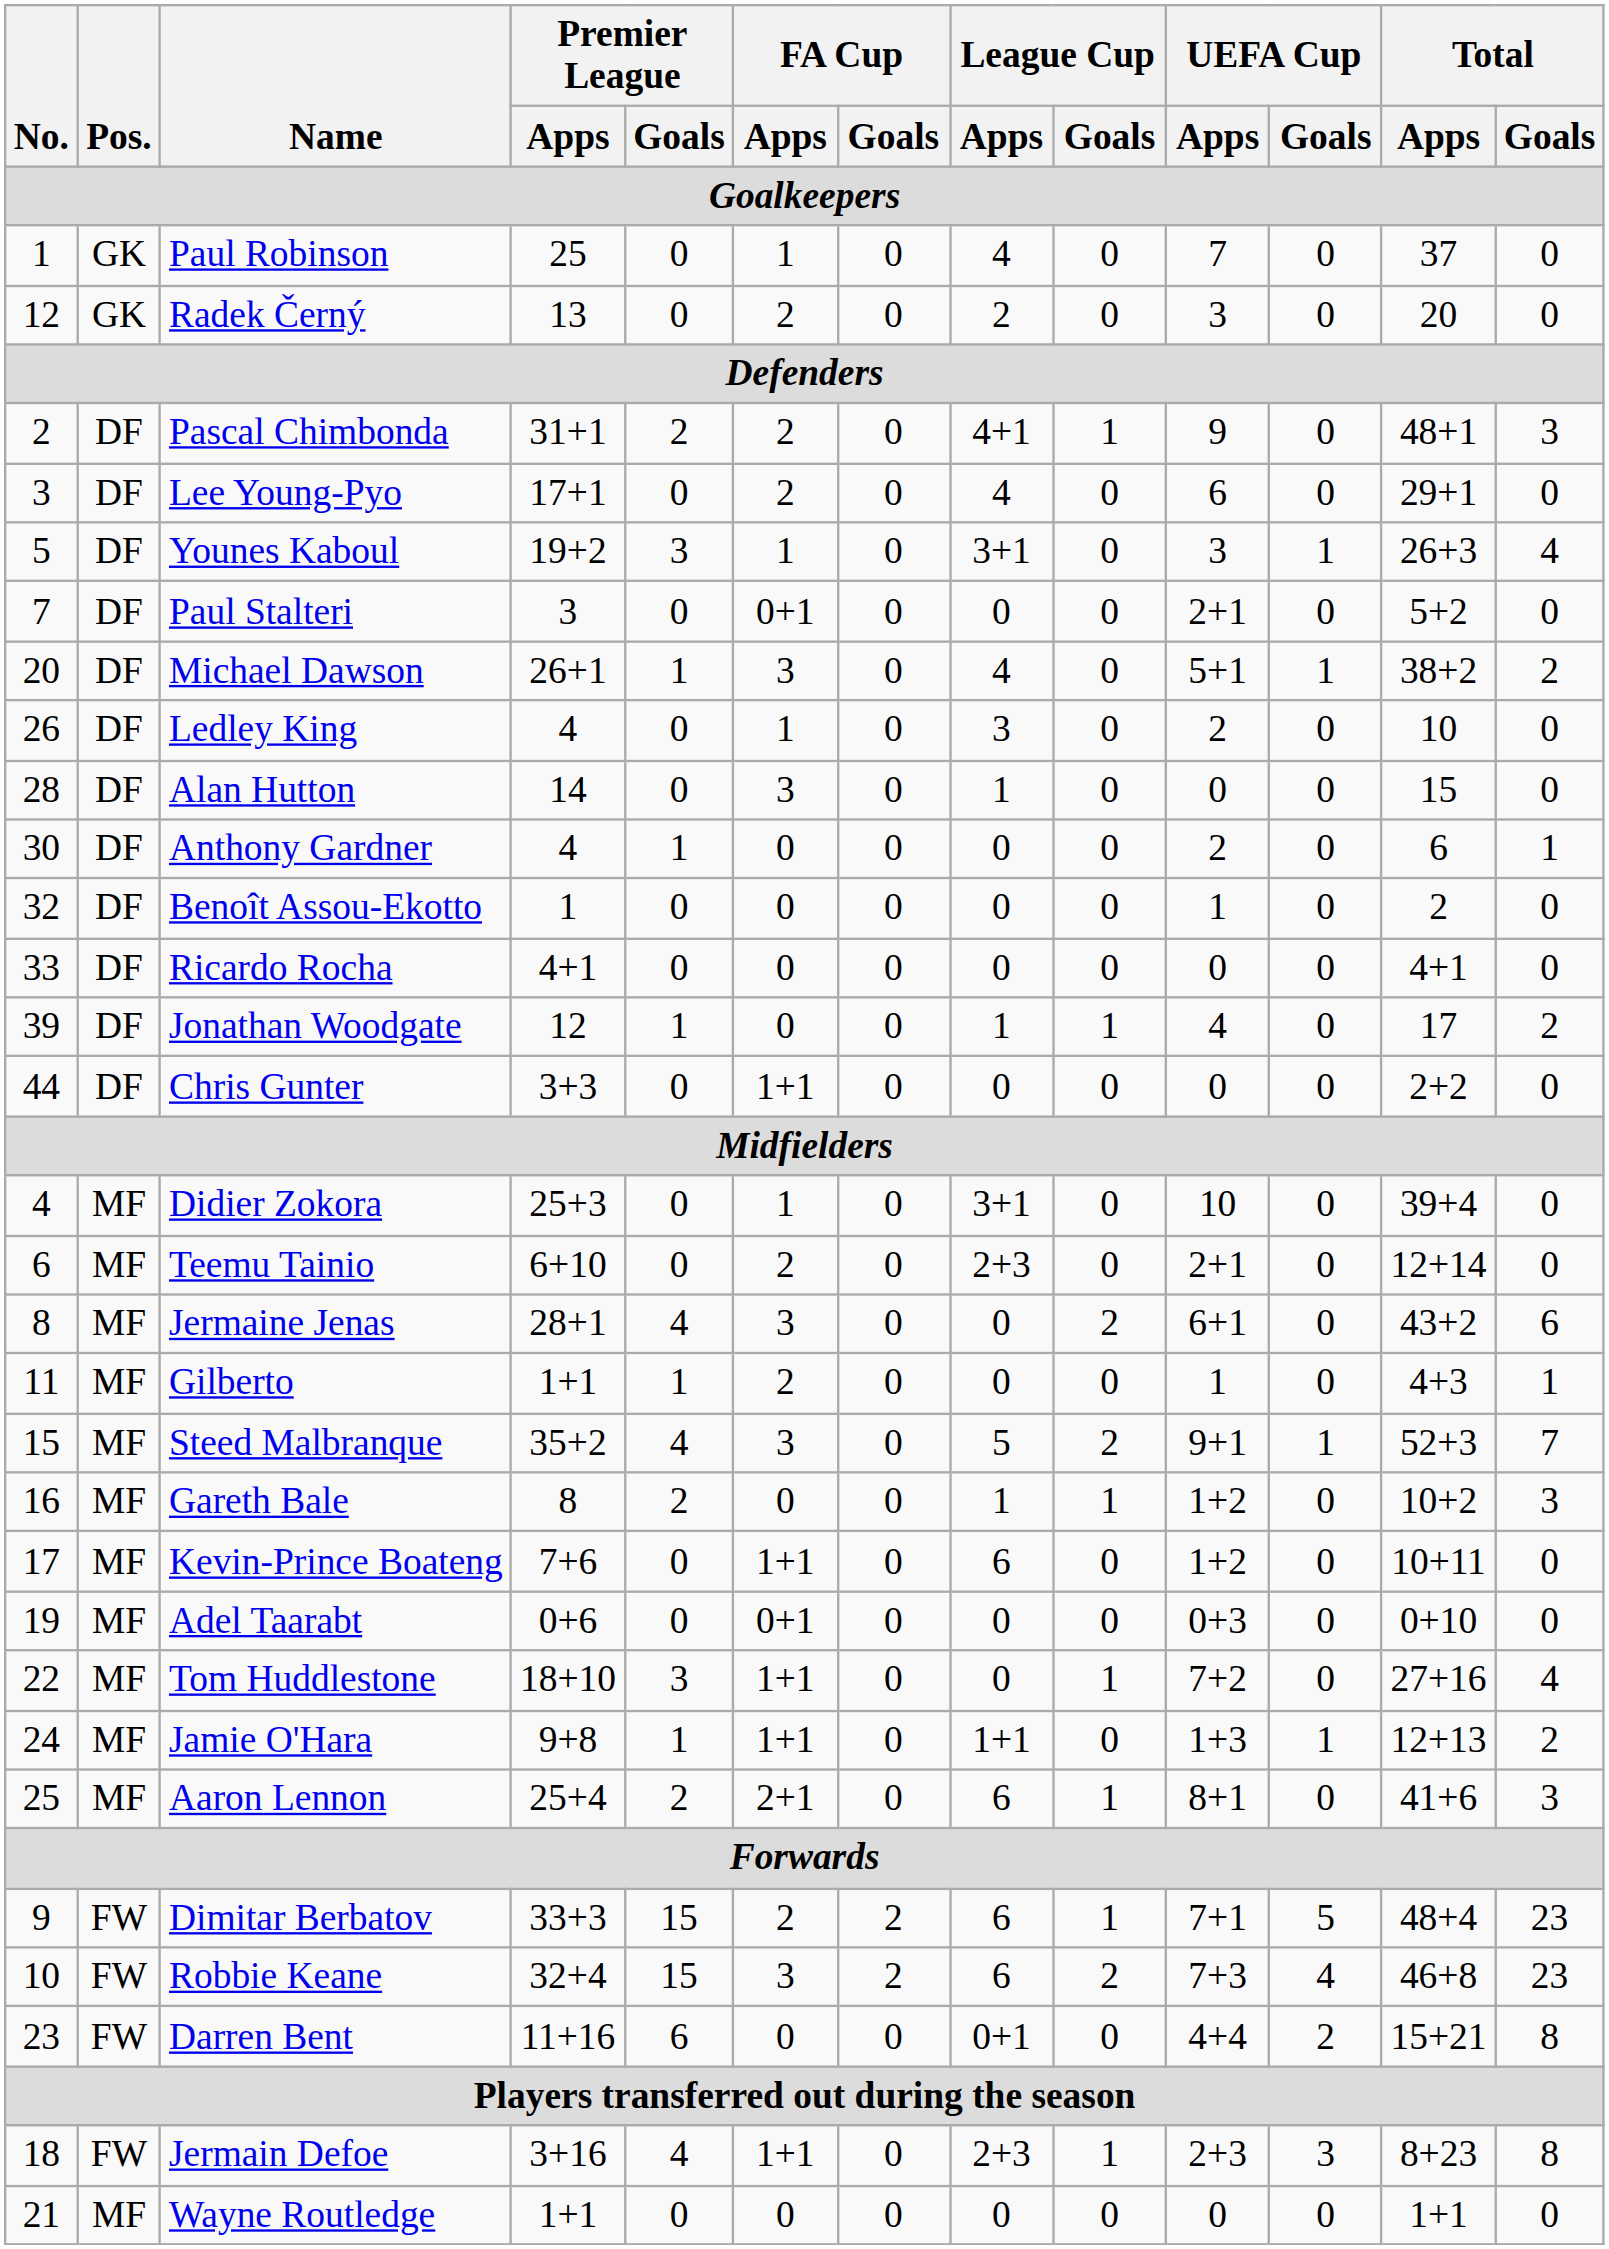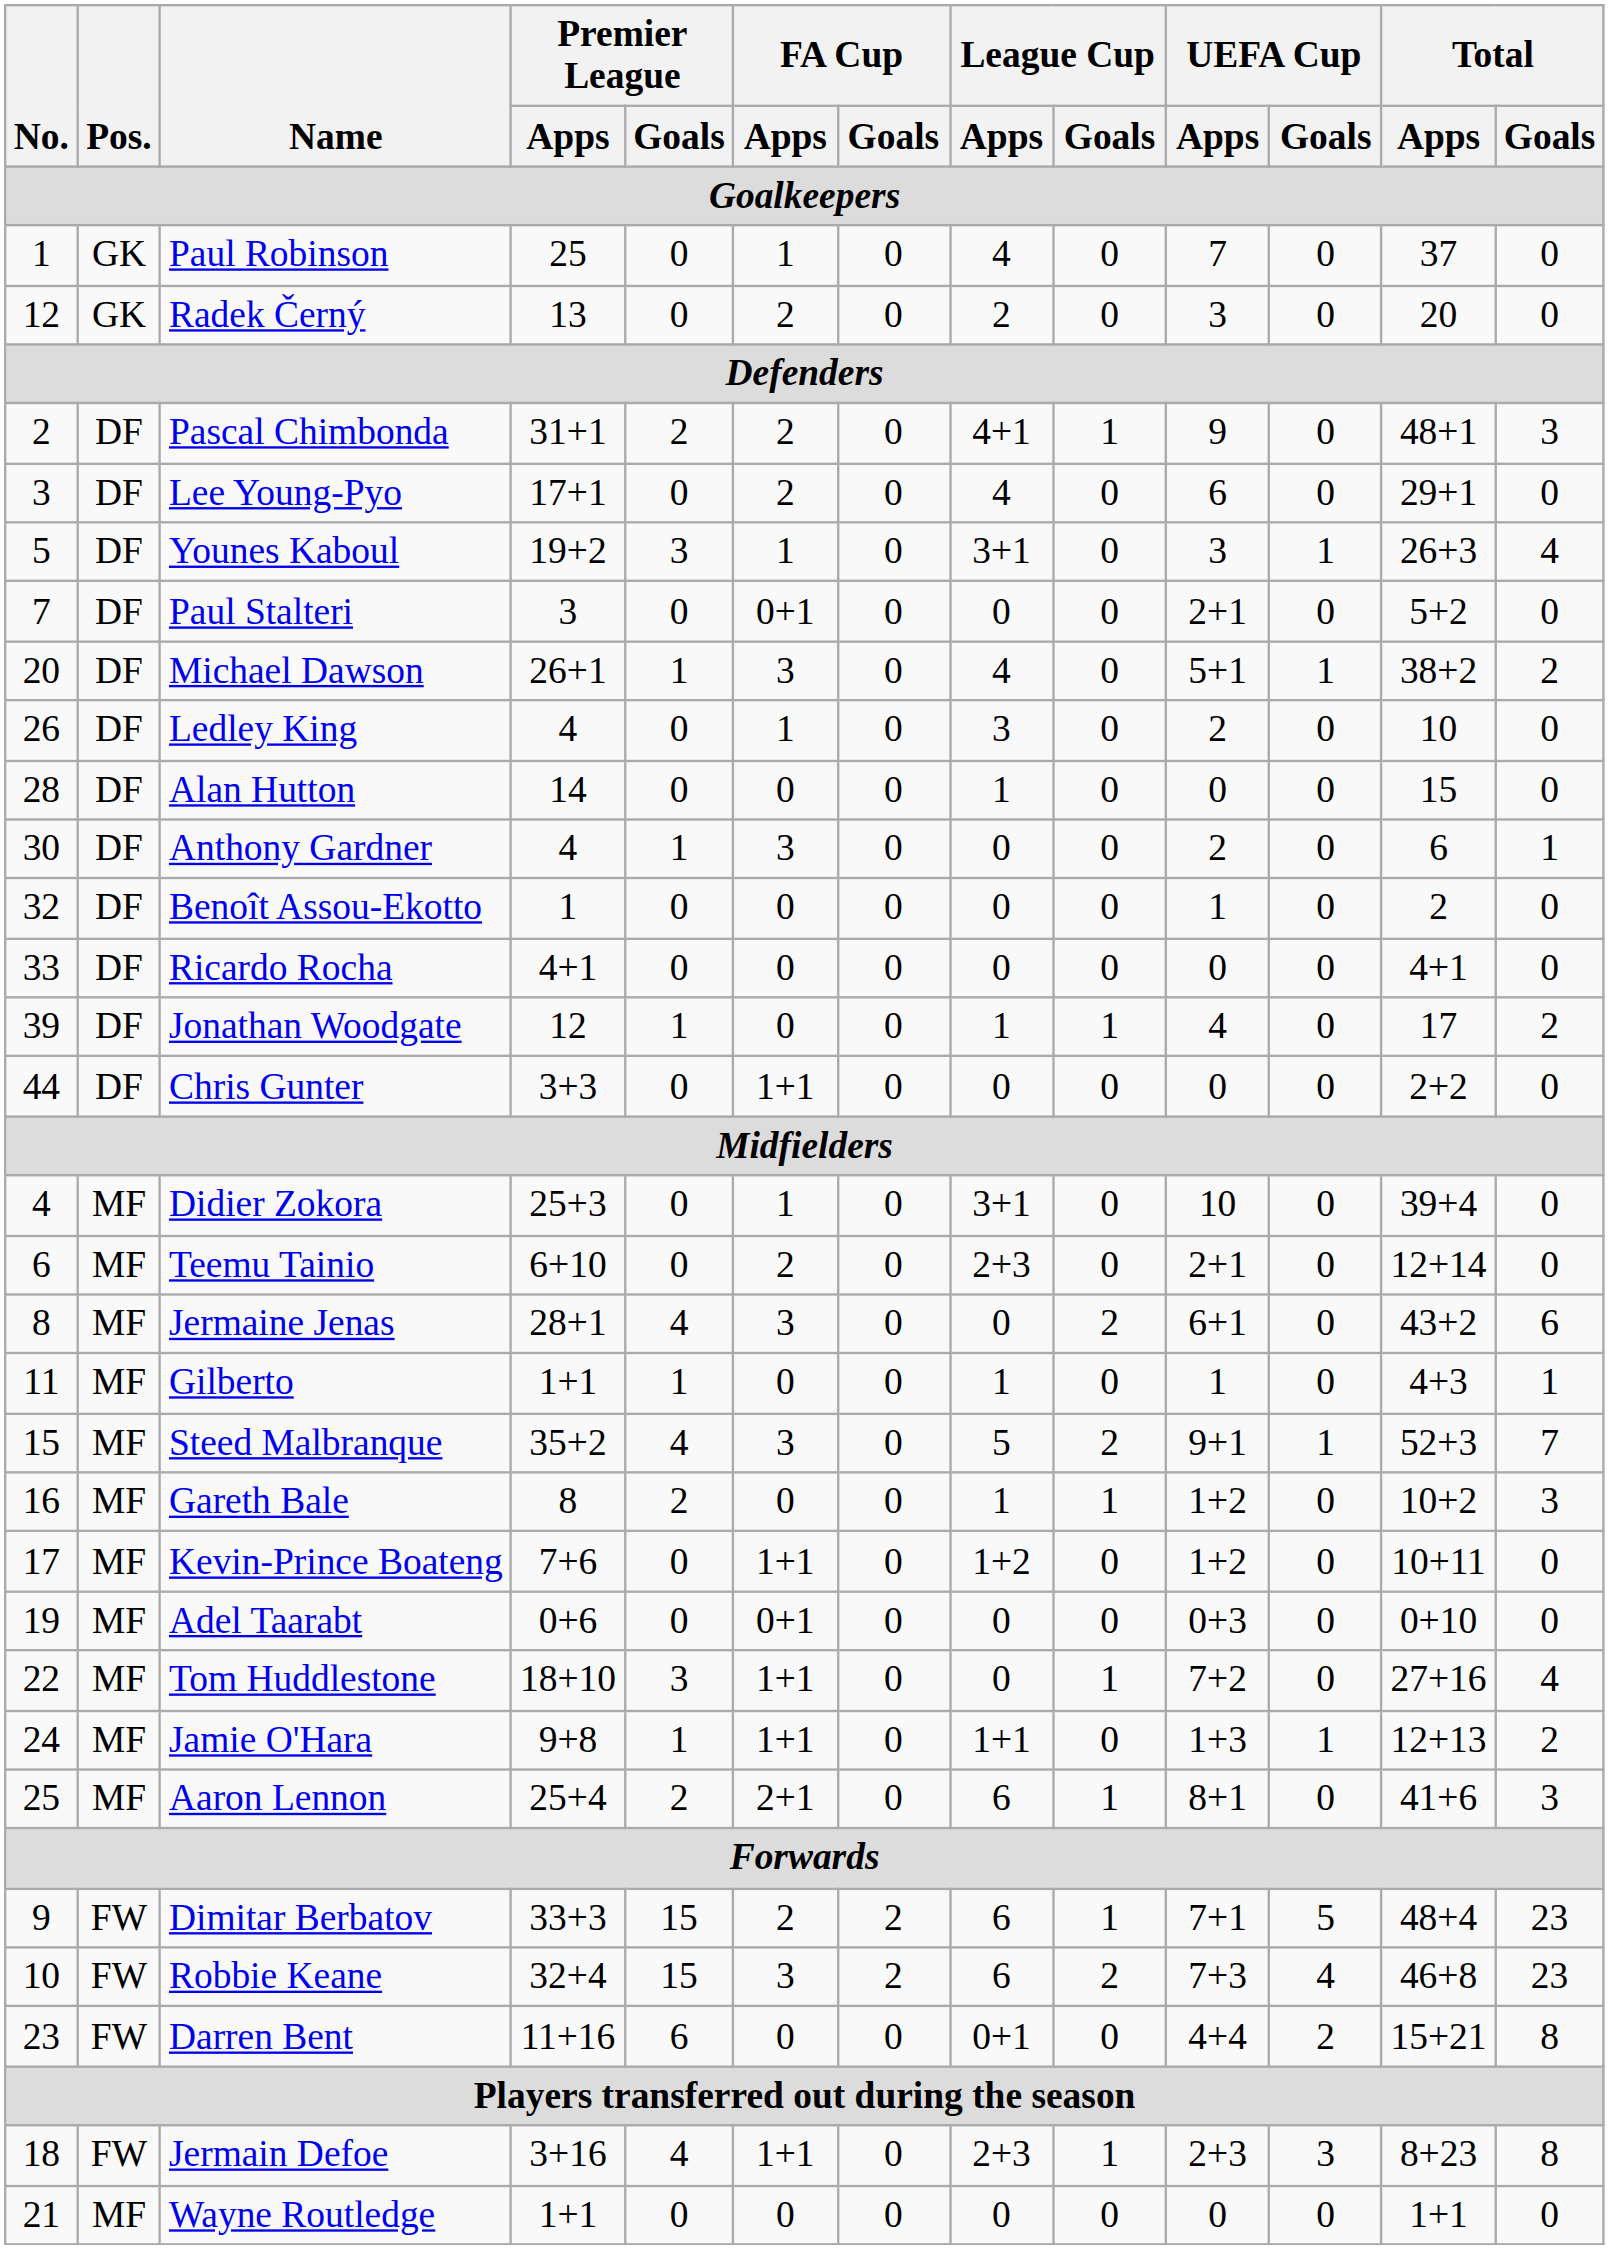Alan Hutton | FA Cup / Apps: 3 -> 0
Anthony Gardner | FA Cup / Apps: 0 -> 3
Gilberto | FA Cup / Apps: 2 -> 0
Gilberto | League Cup / Apps: 0 -> 1
Kevin-Prince Boateng | League Cup / Apps: 6 -> 1+2
